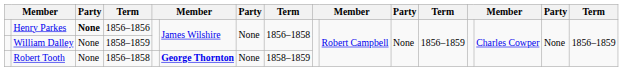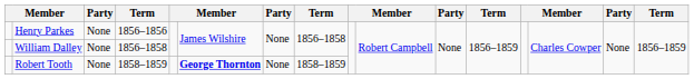Henry Parkes | column 3: bold -> normal
William Dalley | column 4: 1858–1859 -> 1856–1858
Robert Tooth | column 4: 1856–1858 -> 1858–1859
